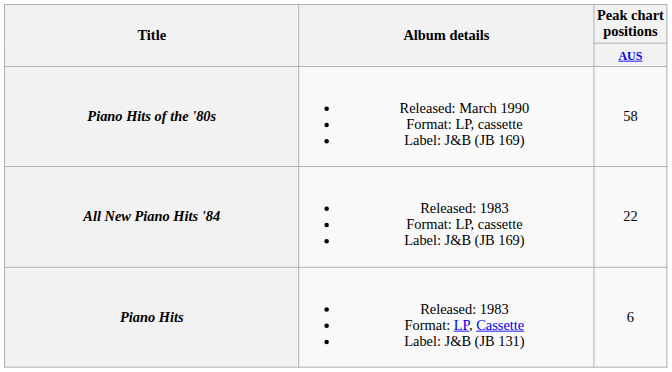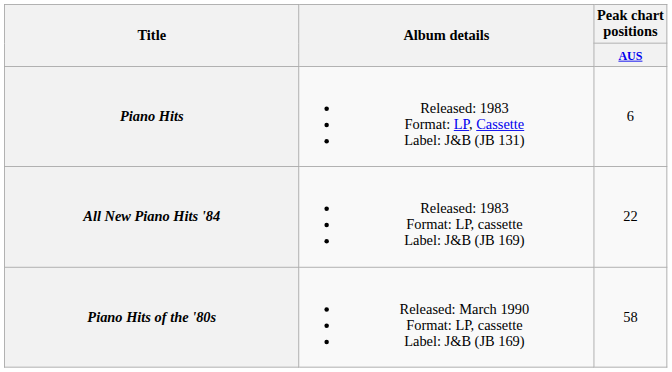rows swapped: Piano Hits <-> Piano Hits of the '80s
